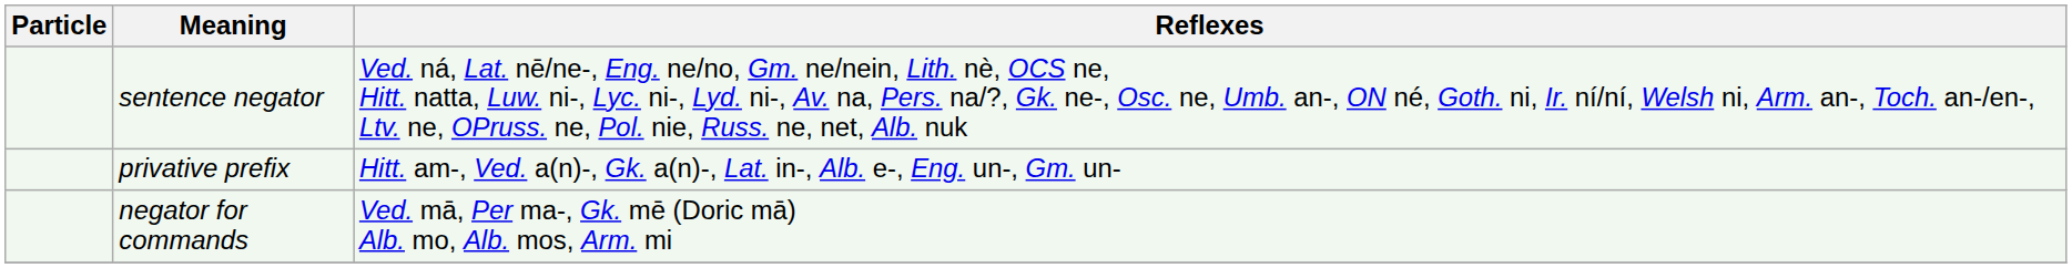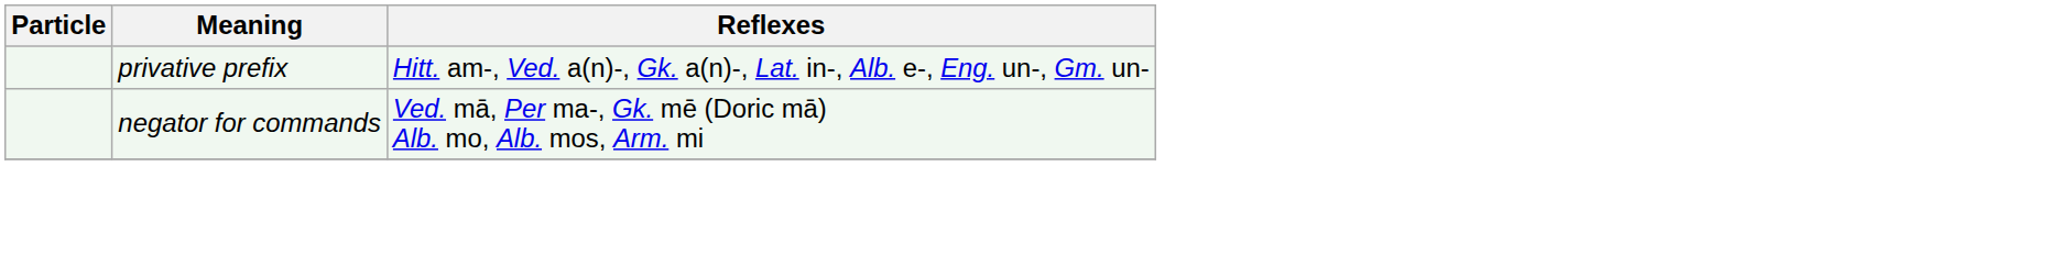- row: sentence negator | Ved. ná, Lat. nē/ne-, Eng. ne/no, Gm. ne/nein, Lith. nè, OCS ne, Hitt. natta, Luw. ni-, Lyc. ni-, Lyd. ni-, Av. na, Pers. na/?, Gk. ne-, Osc. ne, Umb. an-, ON né, Goth. ni, Ir. ní/ní, Welsh ni, Arm. an-, Toch. an-/en-, Ltv. ne, OPruss. ne, Pol. nie, Russ. ne, net, Alb. nuk
